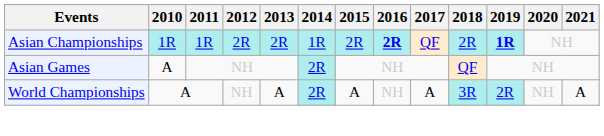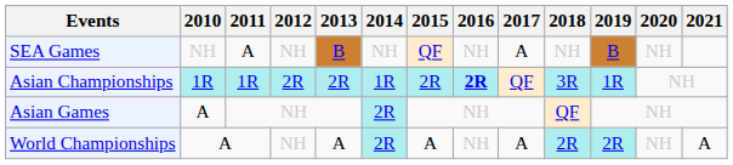+ row: SEA Games | NH | A | NH | B | NH | QF | NH | A | NH | B | NH
Asian Championships | 2018: 2R -> 3R
Asian Championships | 2019: bold -> normal
World Championships | 2018: 3R -> 2R
